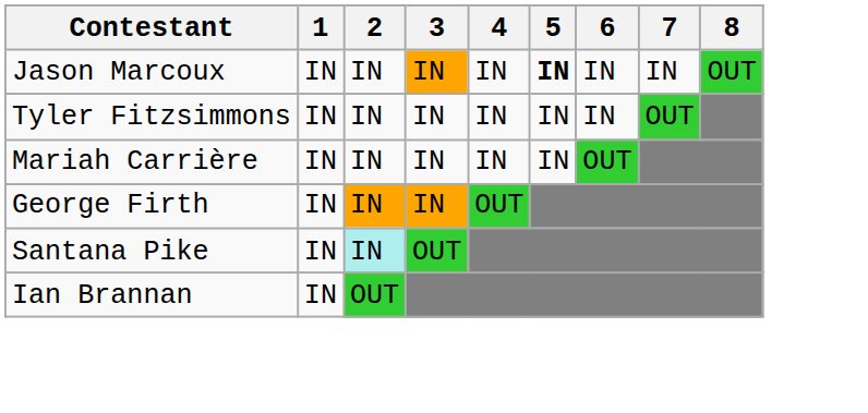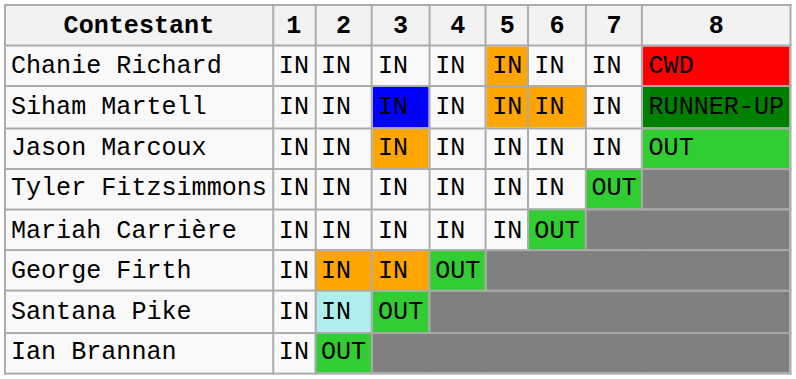+ row: Chanie Richard | IN | IN | IN | IN | IN | IN | IN | CWD
+ row: Siham Martell | IN | IN | IN | IN | IN | IN | IN | RUNNER-UP
Jason Marcoux | 5: bold -> normal
